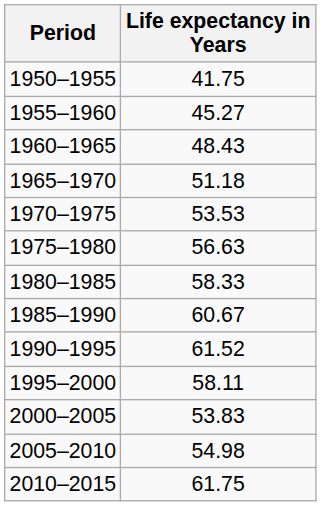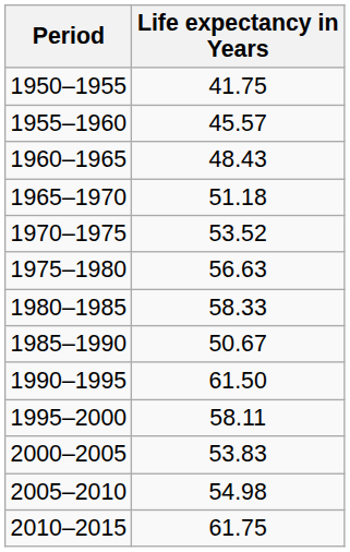1955–1960 | Life expectancy in Years: 45.27 -> 45.57
1970–1975 | Life expectancy in Years: 53.53 -> 53.52
1985–1990 | Life expectancy in Years: 60.67 -> 50.67
1990–1995 | Life expectancy in Years: 61.52 -> 61.50
